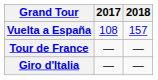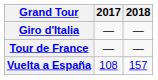rows swapped: Giro d'Italia <-> Vuelta a España
